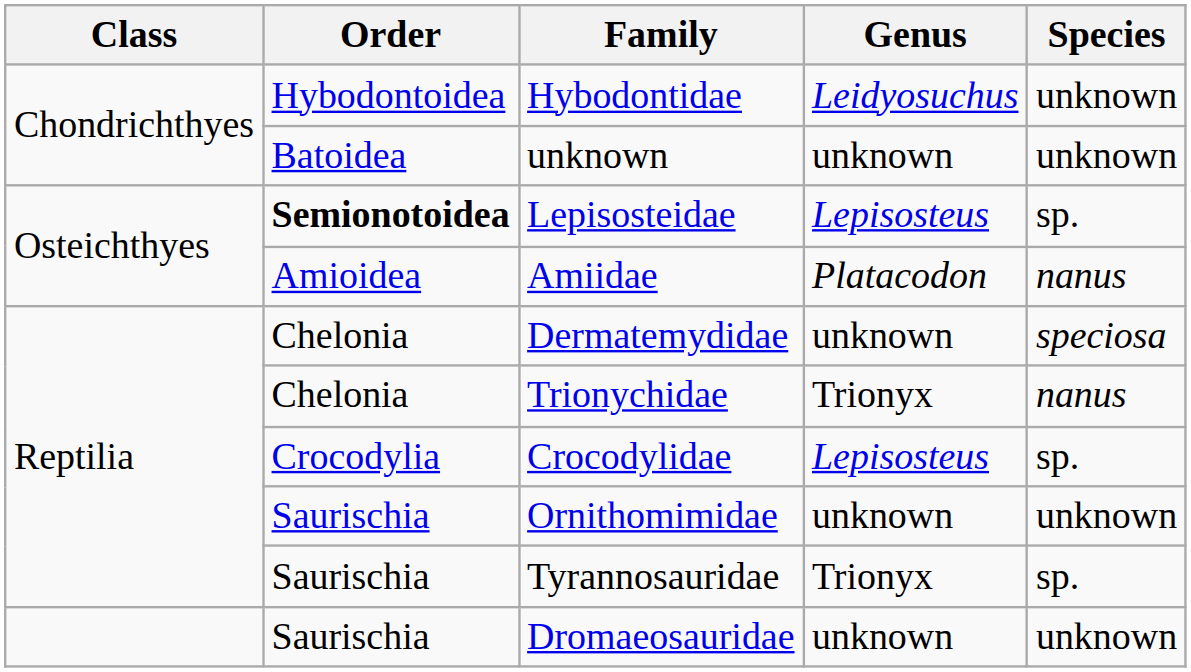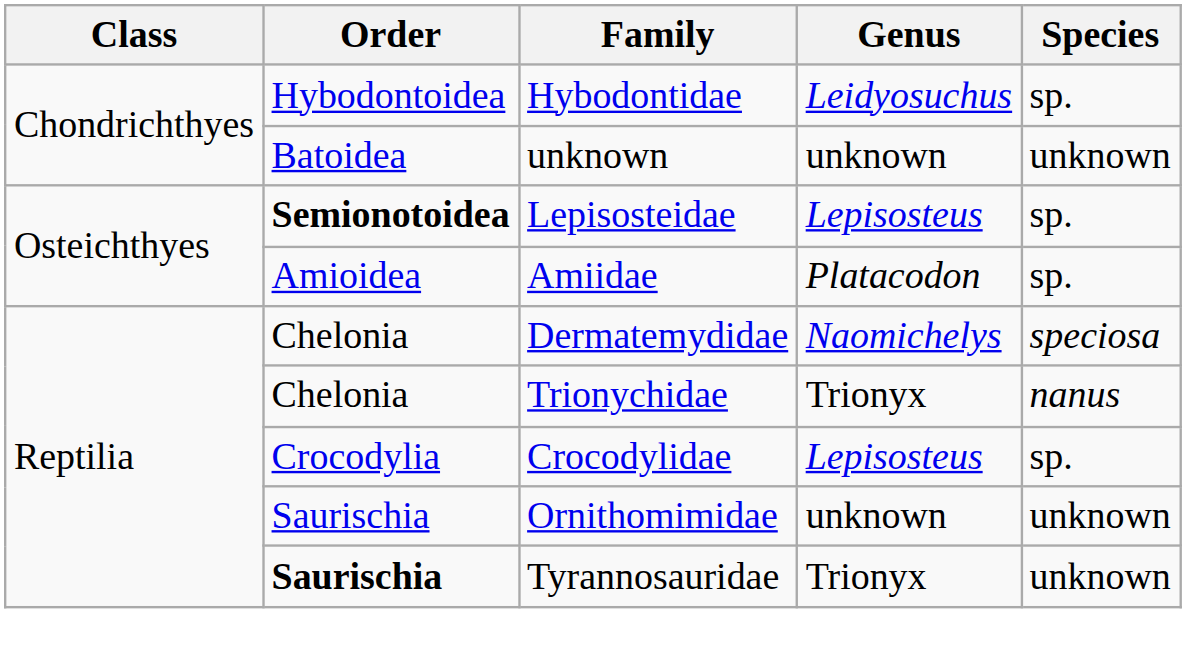Hybodontidae | Species: unknown -> sp.
Amiidae | Species: nanus -> sp.
Dermatemydidae | Genus: unknown -> Naomichelys
Tyrannosauridae | Order: normal -> bold
Tyrannosauridae | Species: sp. -> unknown
- row: Saurischia | Dromaeosauridae | unknown | unknown
